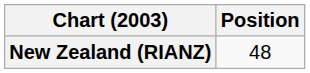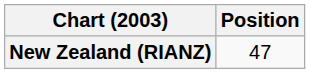New Zealand (RIANZ) | Position: 48 -> 47
